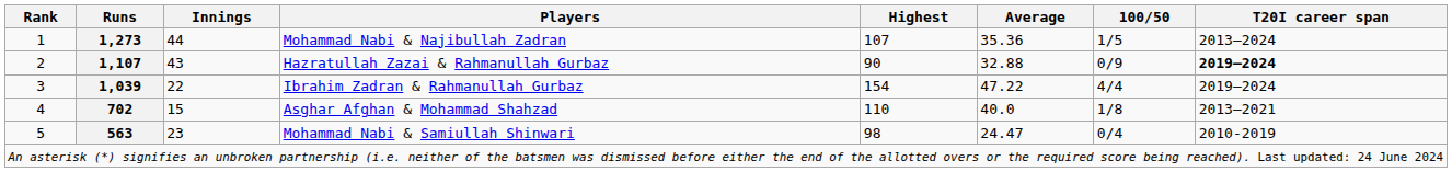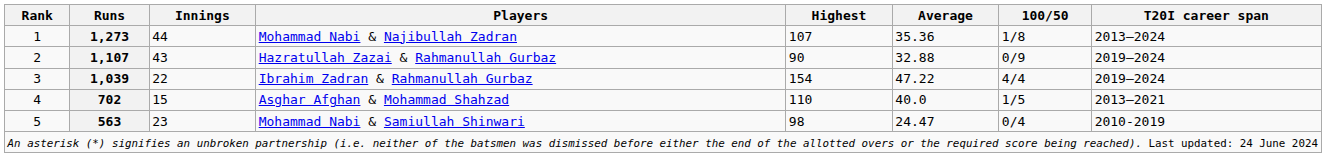Mohammad Nabi & Najibullah Zadran | 100/50: 1/5 -> 1/8
Hazratullah Zazai & Rahmanullah Gurbaz | T20I career span: bold -> normal
Asghar Afghan & Mohammad Shahzad | 100/50: 1/8 -> 1/5
